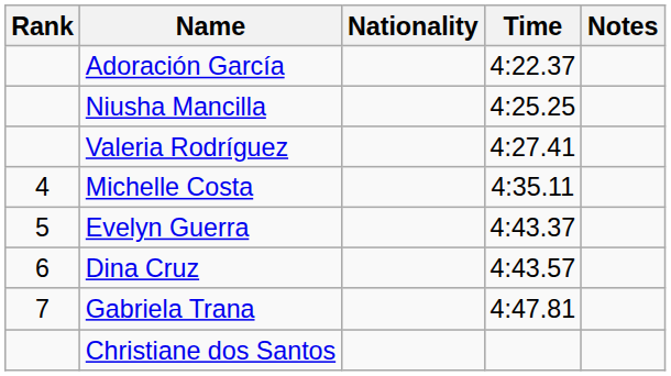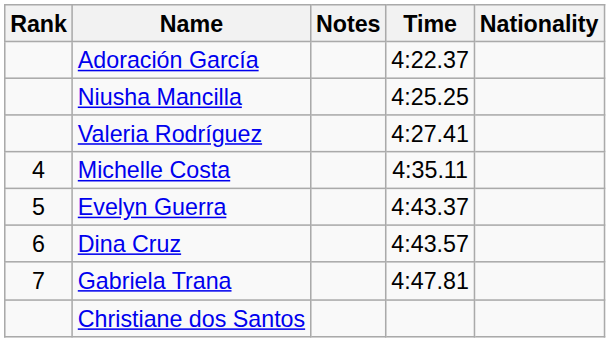columns swapped: Nationality <-> Notes
